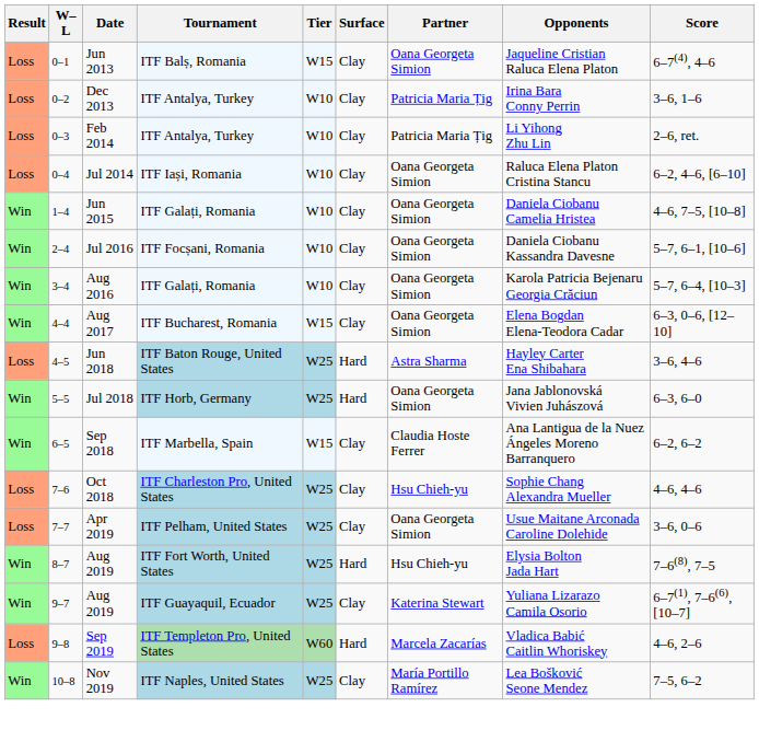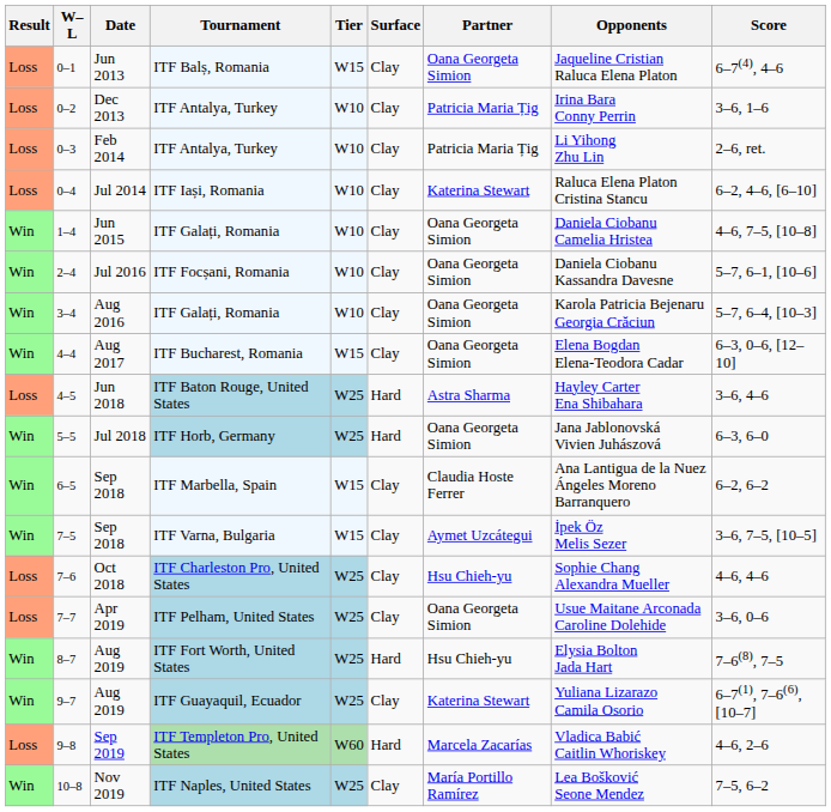0–4 | Partner: Oana Georgeta Simion -> Katerina Stewart
+ row: Win | 7–5 | Sep 2018 | ITF Varna, Bulgaria | W15 | Clay | Aymet Uzcátegui | İpek Öz Melis Sezer | 3–6, 7–5, [10–5]
